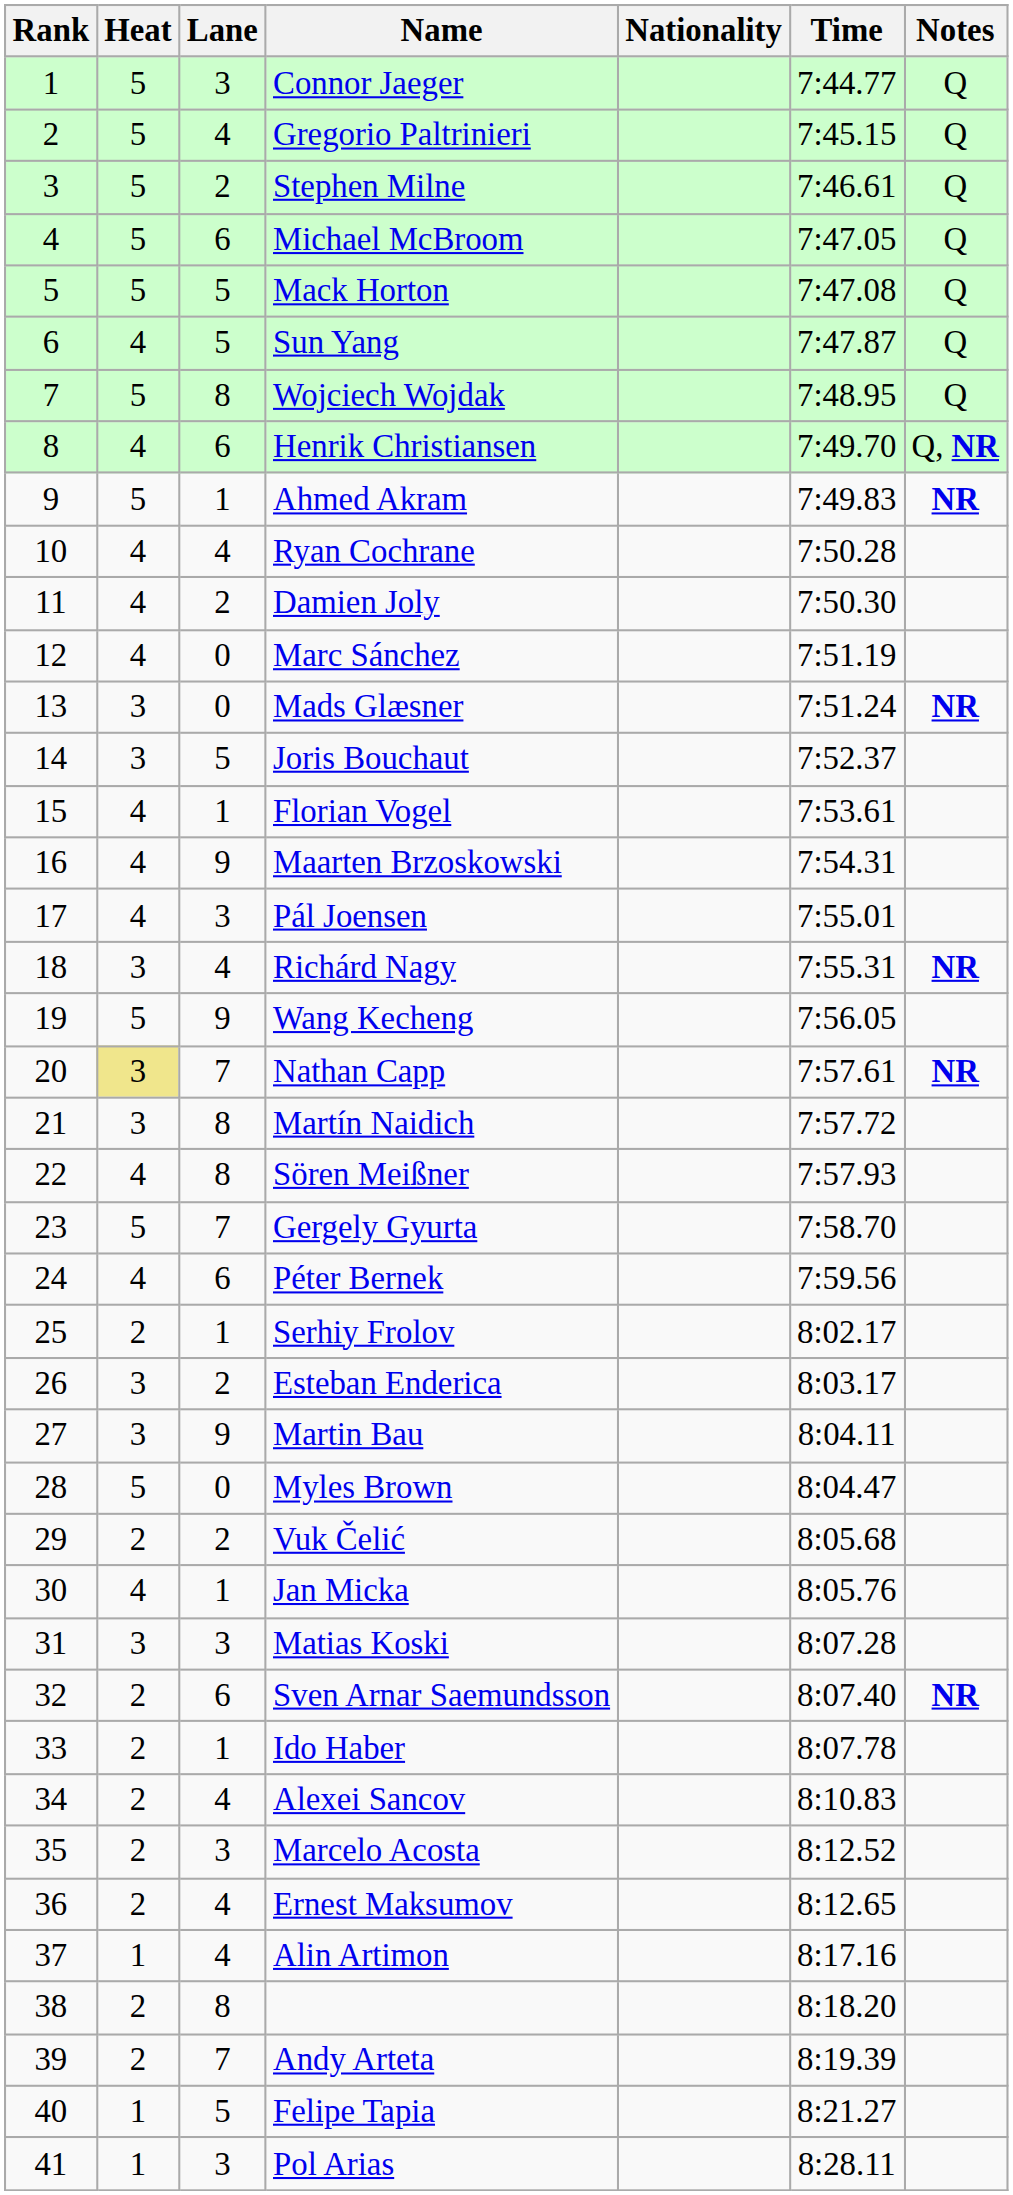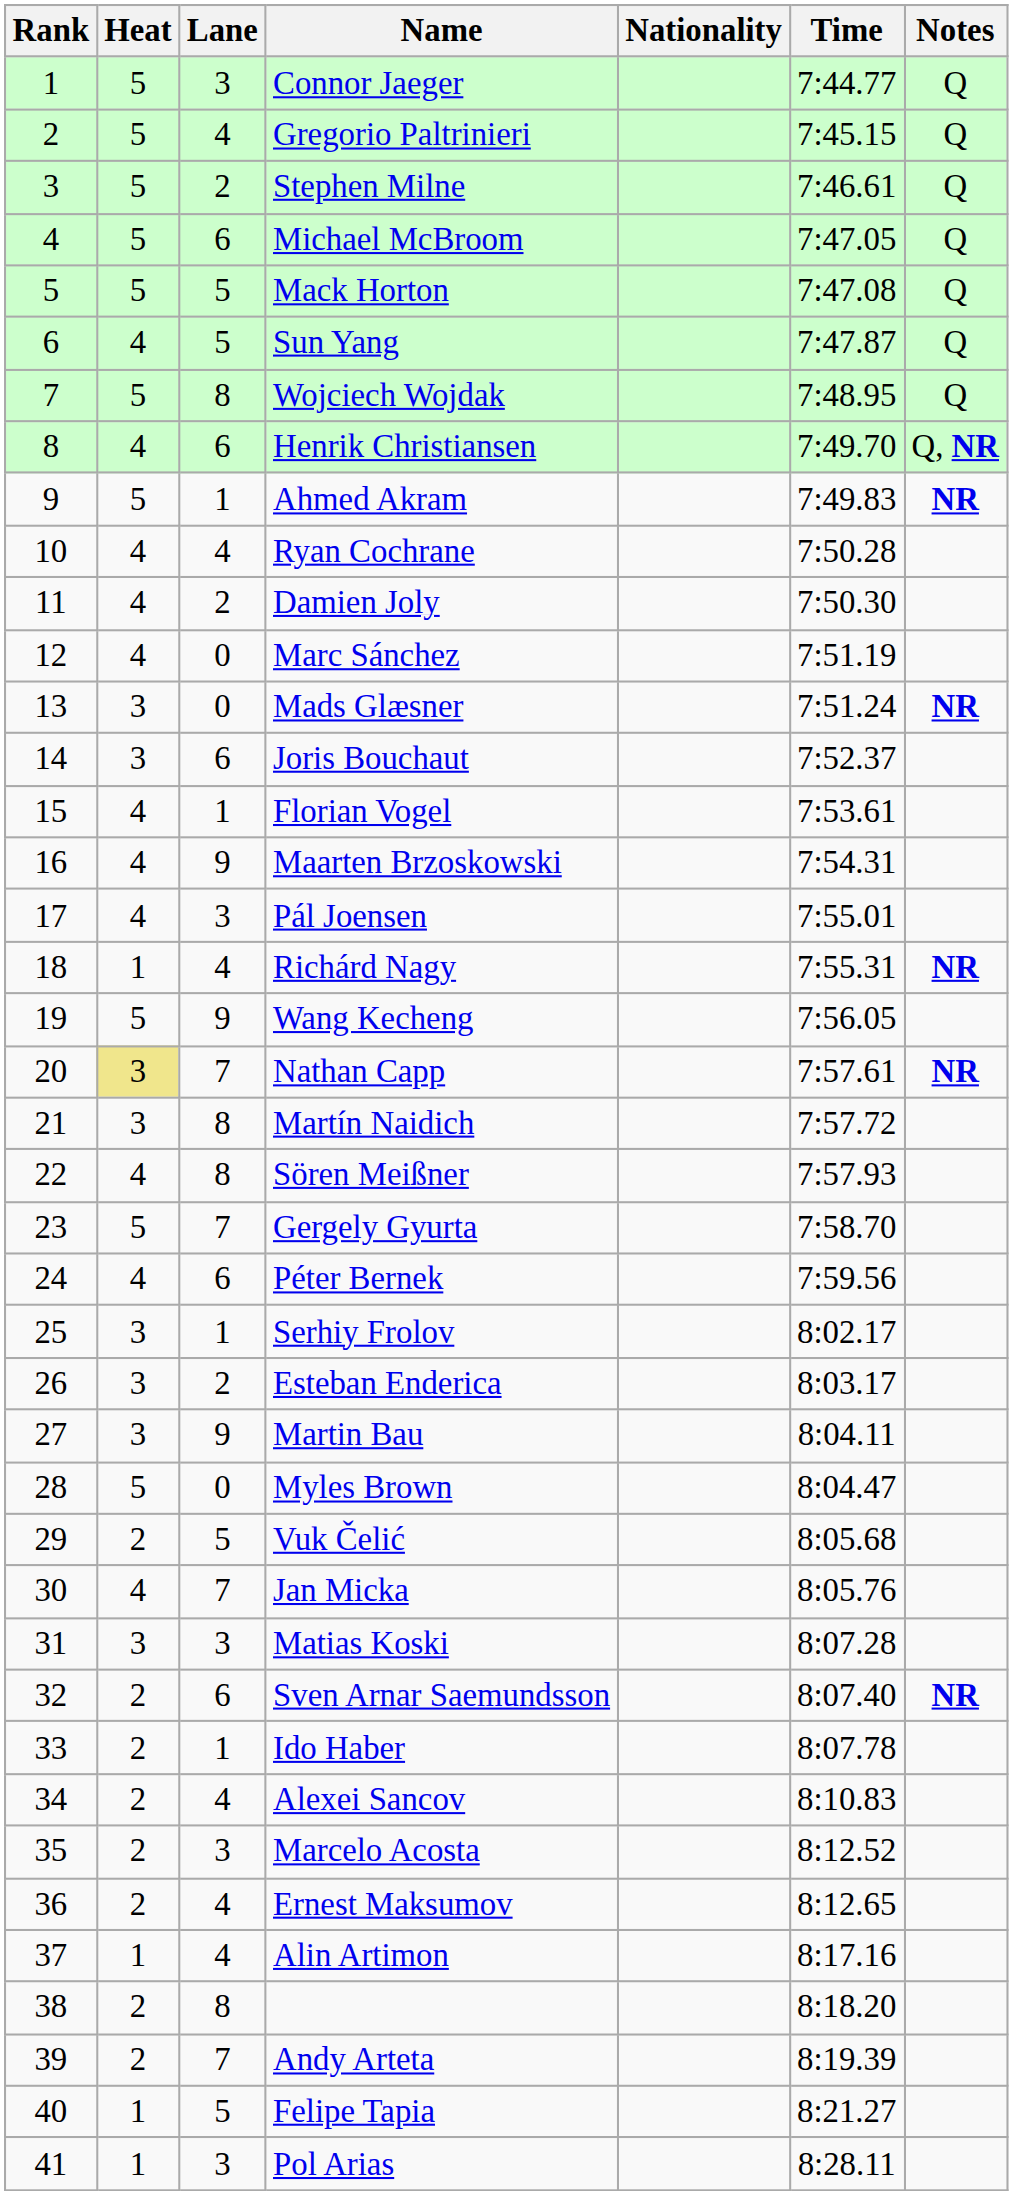Joris Bouchaut | Lane: 5 -> 6
Richárd Nagy | Heat: 3 -> 1
Serhiy Frolov | Heat: 2 -> 3
Vuk Čelić | Lane: 2 -> 5
Jan Micka | Lane: 1 -> 7
